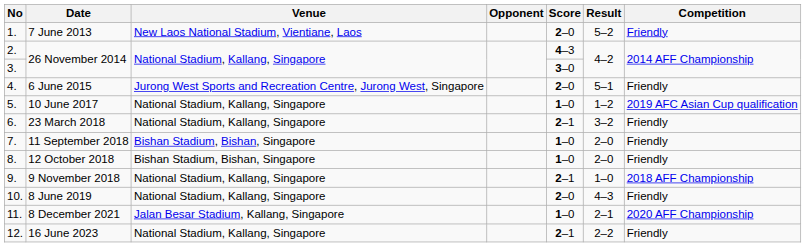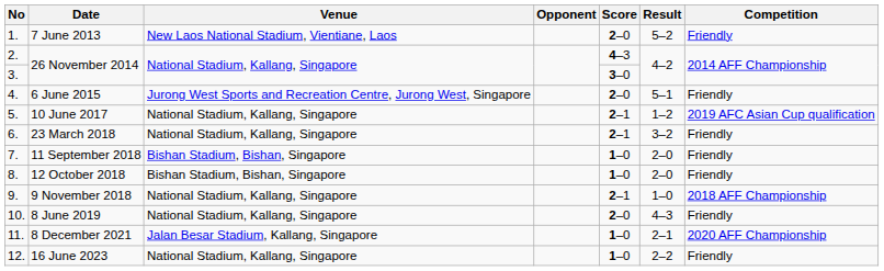10 June 2017 | Score: 1–0 -> 2–1
16 June 2023 | Score: 2–1 -> 1–0
